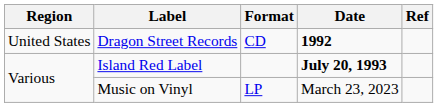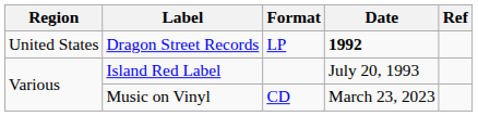Dragon Street Records | Format: CD -> LP
Island Red Label | Date: bold -> normal
Music on Vinyl | Format: LP -> CD
